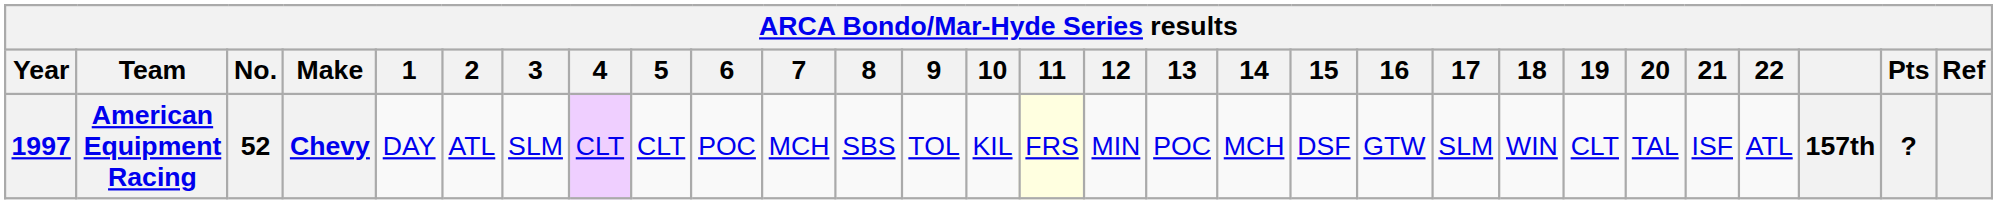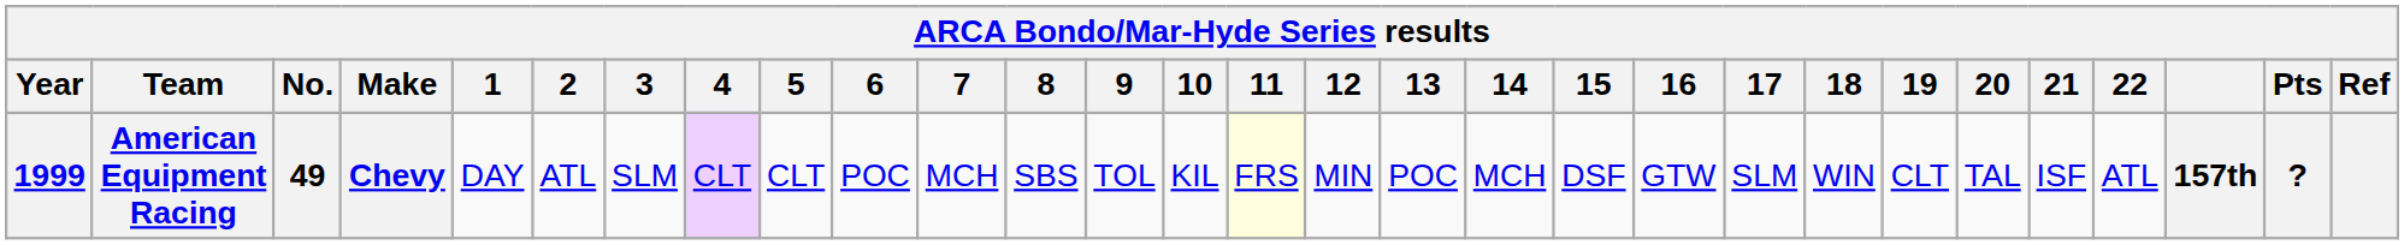American Equipment Racing | Year: 1997 -> 1999
American Equipment Racing | No.: 52 -> 49
